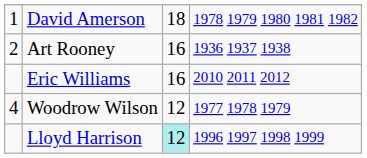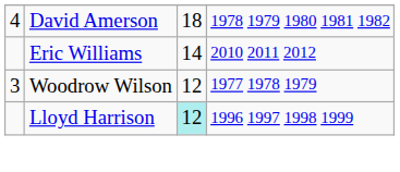David Amerson | column 1: 1 -> 4
- row: 2 | Art Rooney | 16 | 1936 1937 1938
Eric Williams | column 3: 16 -> 14
Woodrow Wilson | column 1: 4 -> 3
